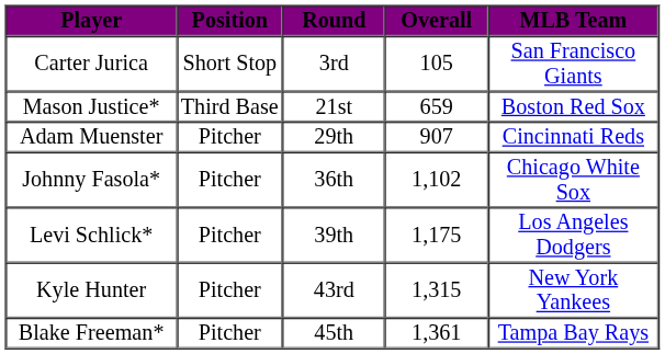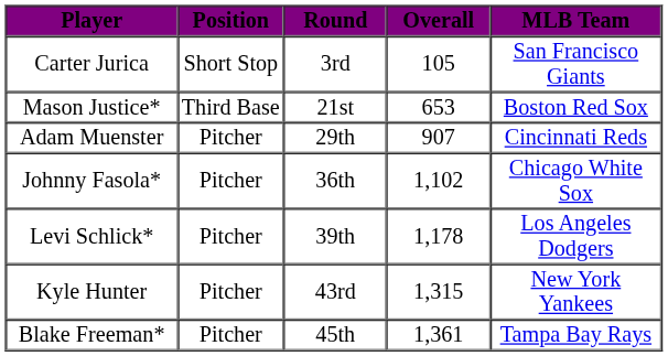Mason Justice* | Overall: 659 -> 653
Levi Schlick* | Overall: 1,175 -> 1,178
